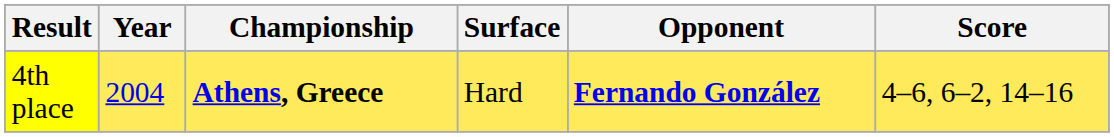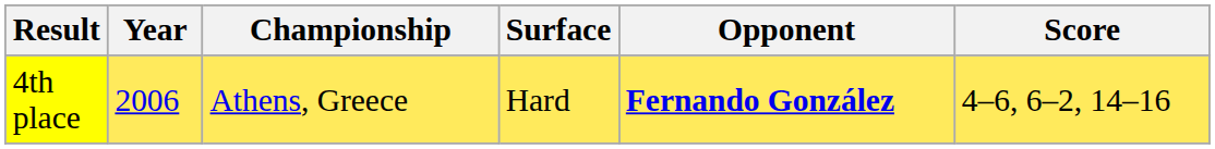4th place | Year: 2004 -> 2006
4th place | Championship: bold -> normal
